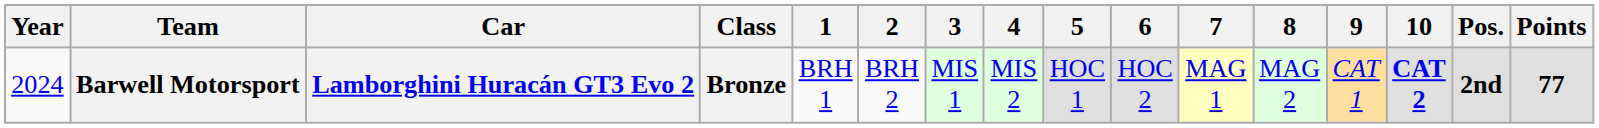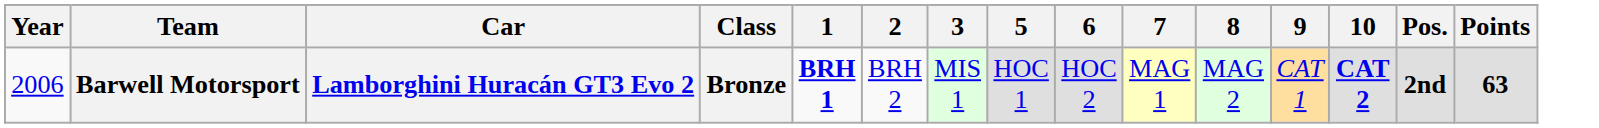- column: 4 | MIS 2
Barwell Motorsport | Year: 2024 -> 2006
Barwell Motorsport | 1: normal -> bold
Barwell Motorsport | Points: 77 -> 63
